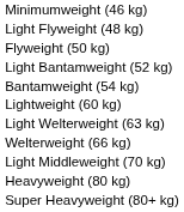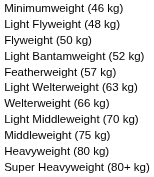- row: Bantamweight (54 kg)
+ row: Featherweight (57 kg)
- row: Lightweight (60 kg)
+ row: Middleweight (75 kg)
